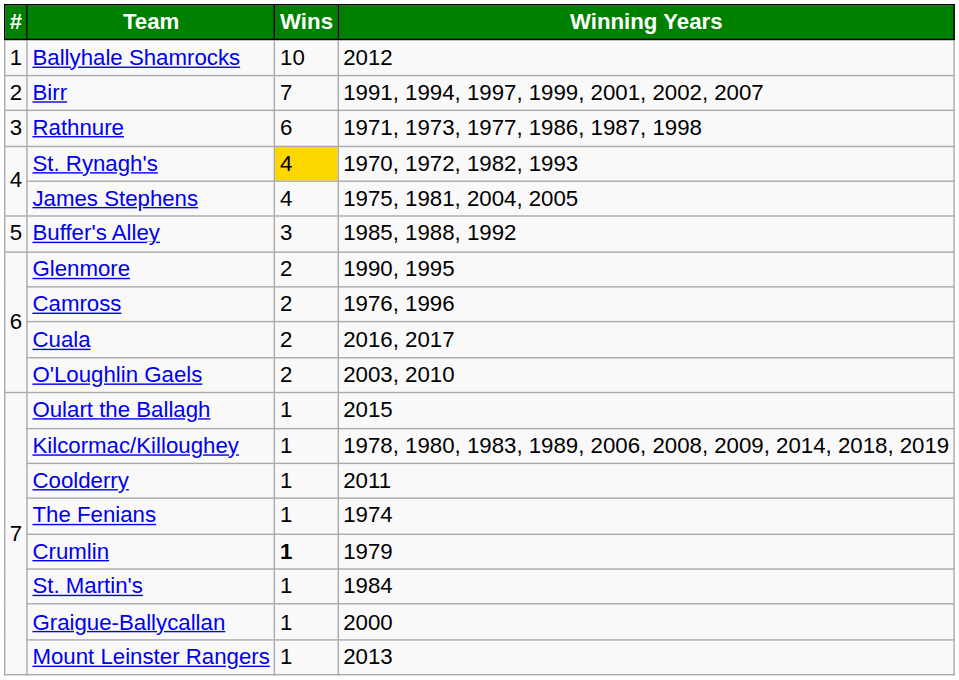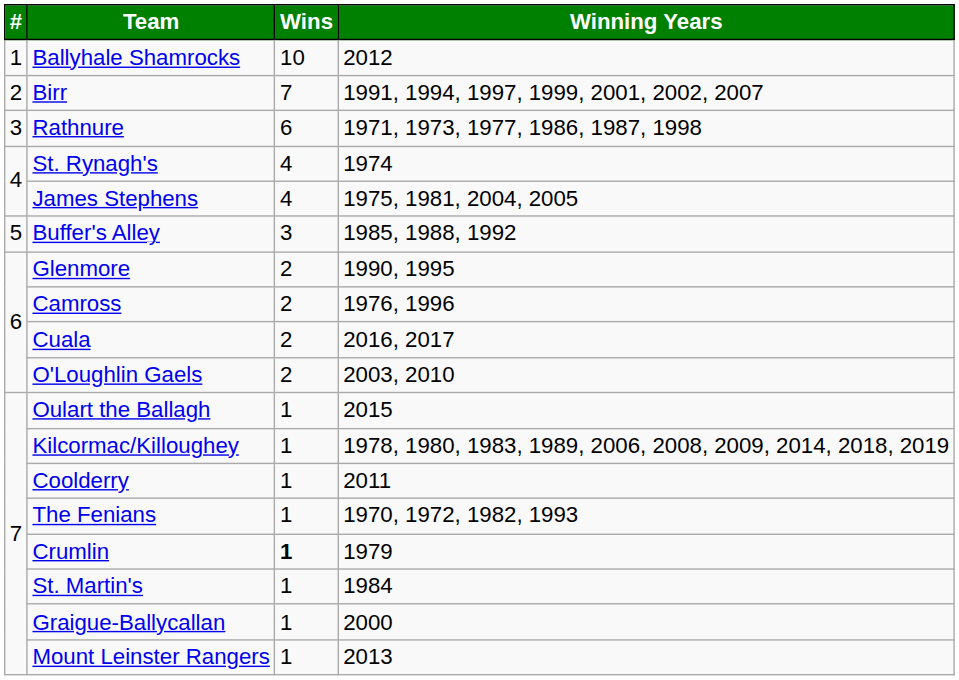St. Rynagh's | Wins: gold background -> no background
St. Rynagh's | Winning Years: 1970, 1972, 1982, 1993 -> 1974
The Fenians | Winning Years: 1974 -> 1970, 1972, 1982, 1993
